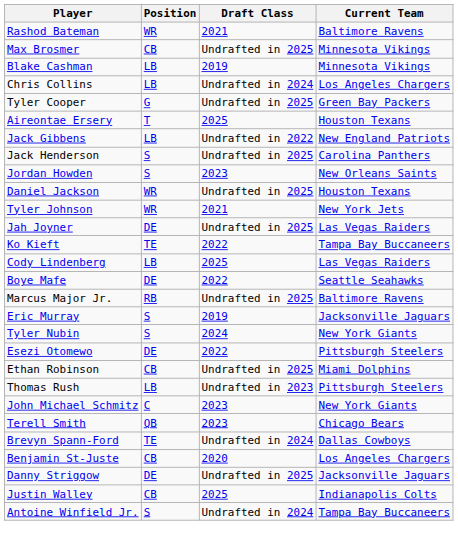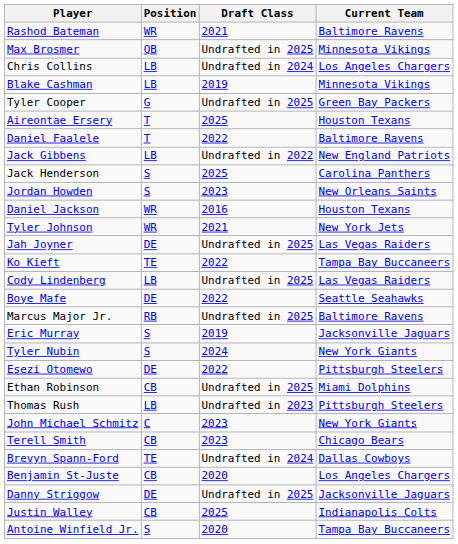Max Brosmer | Position: CB -> QB
rows swapped: Blake Cashman <-> Chris Collins
+ row: Daniel Faalele | T | 2022 | Baltimore Ravens
Jack Henderson | Draft Class: Undrafted in 2025 -> 2025
Daniel Jackson | Draft Class: Undrafted in 2025 -> 2016
Cody Lindenberg | Draft Class: 2025 -> Undrafted in 2025
Terell Smith | Position: QB -> CB
Antoine Winfield Jr. | Draft Class: Undrafted in 2024 -> 2020
